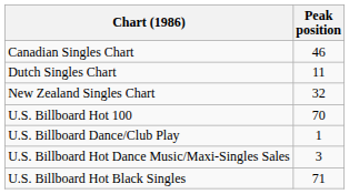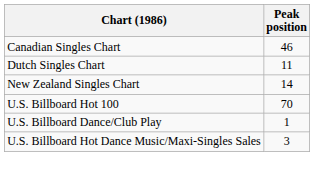New Zealand Singles Chart | Peak position: 32 -> 14
- row: U.S. Billboard Hot Black Singles | 71
